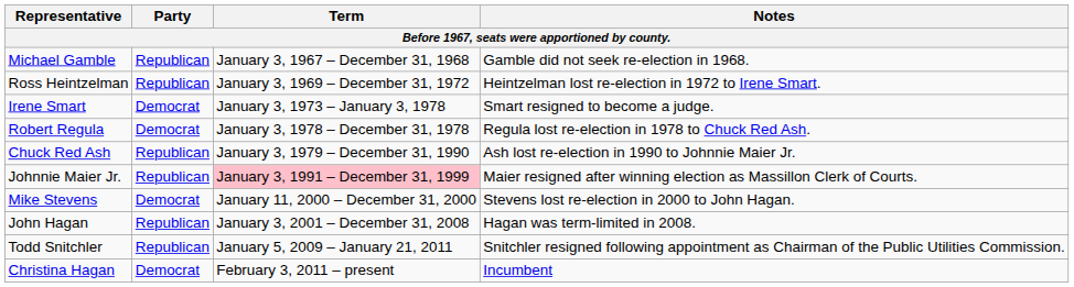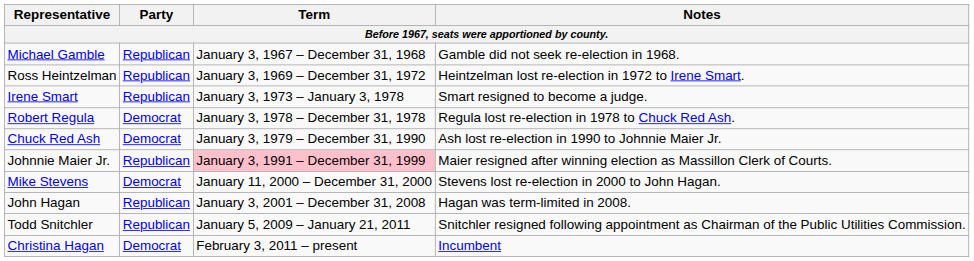Irene Smart | Party: Democrat -> Republican
Chuck Red Ash | Party: Republican -> Democrat
